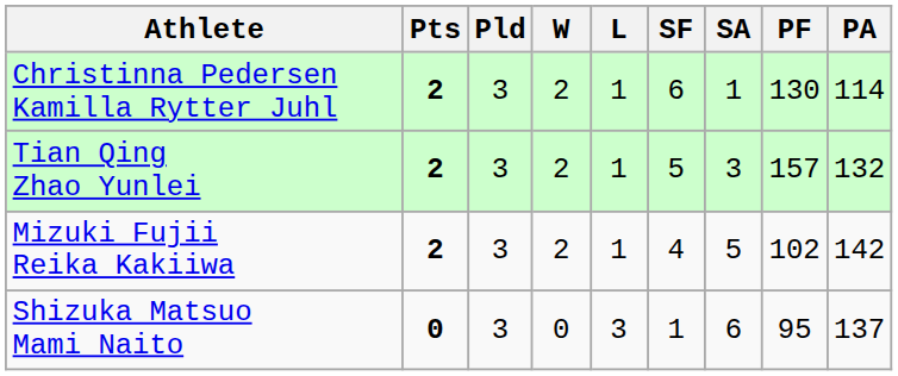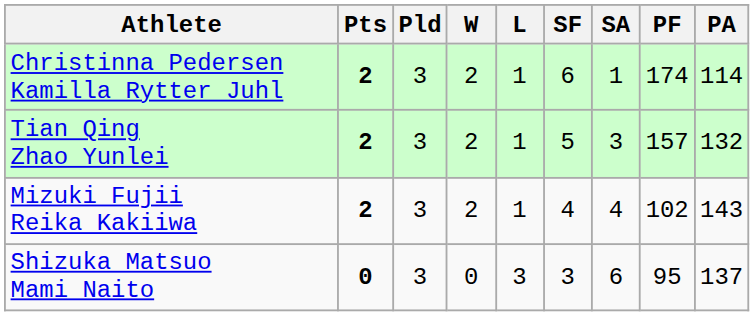Christinna Pedersen Kamilla Rytter Juhl | PF: 130 -> 174
Mizuki Fujii Reika Kakiiwa | SA: 5 -> 4
Mizuki Fujii Reika Kakiiwa | PA: 142 -> 143
Shizuka Matsuo Mami Naito | SF: 1 -> 3
